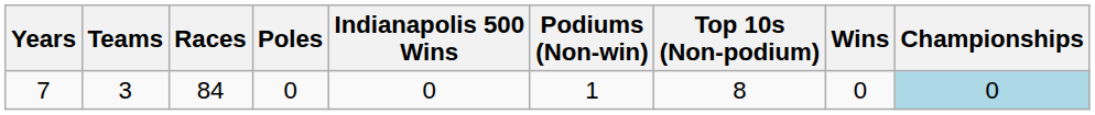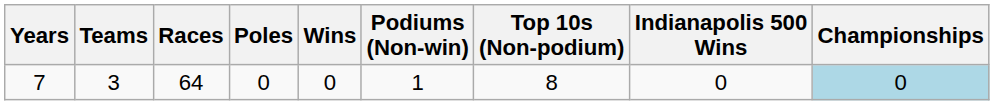columns swapped: Wins <-> Indianapolis 500 Wins
7 | Races: 84 -> 64
